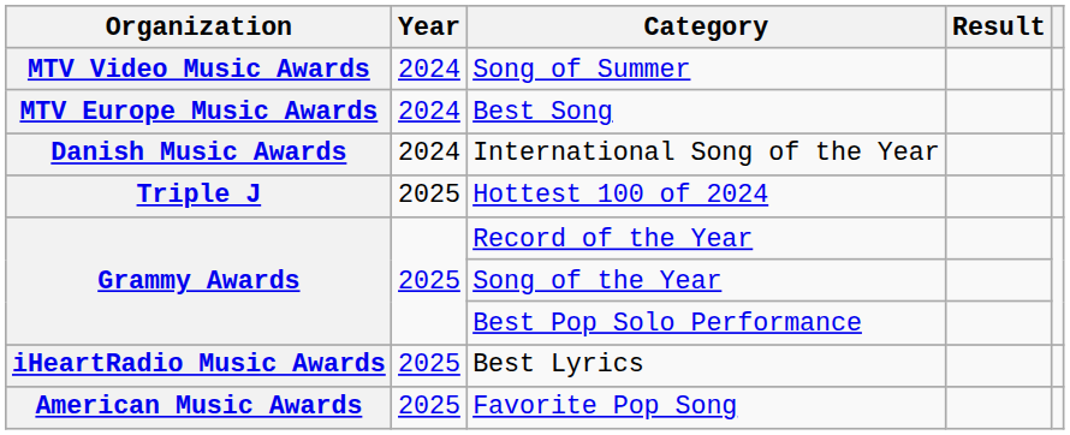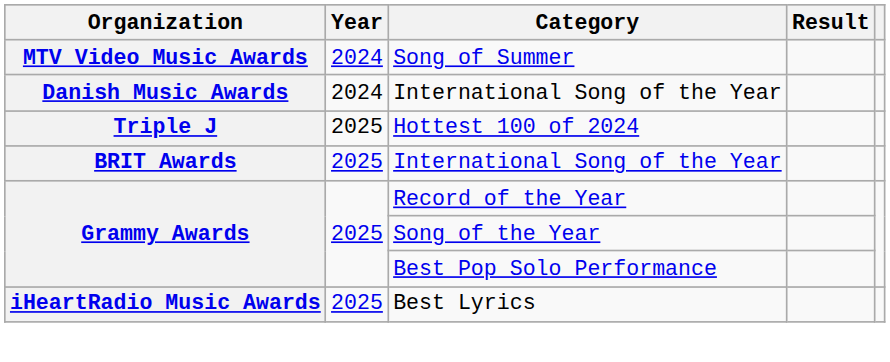- row: MTV Europe Music Awards | 2024 | Best Song
+ row: BRIT Awards | 2025 | International Song of the Year
- row: American Music Awards | 2025 | Favorite Pop Song
